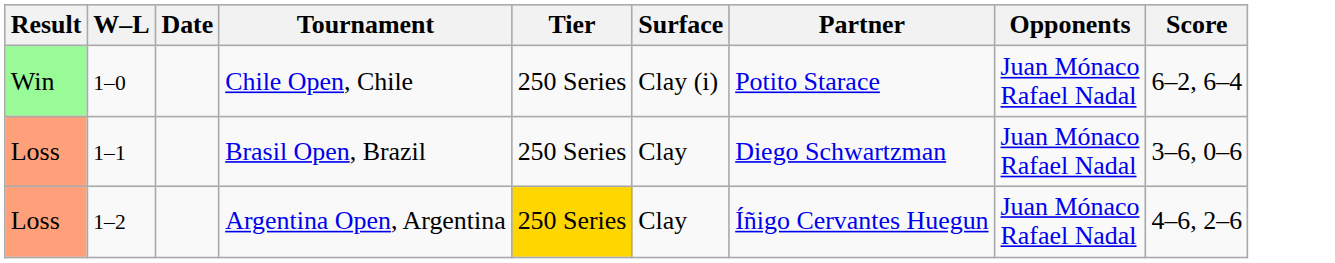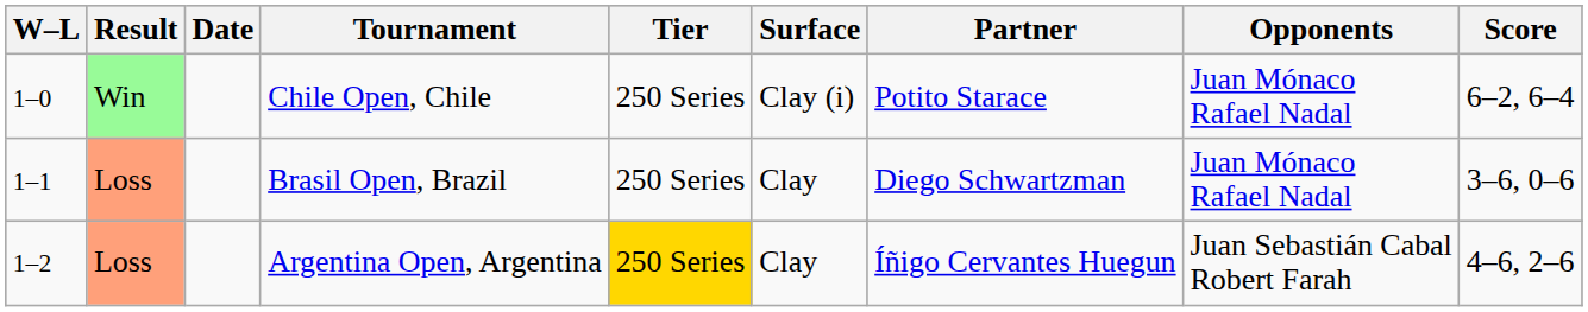columns swapped: Result <-> W–L
Argentina Open, Argentina | Opponents: Juan Mónaco Rafael Nadal -> Juan Sebastián Cabal Robert Farah
